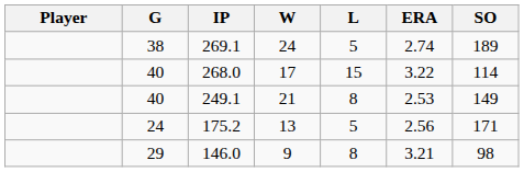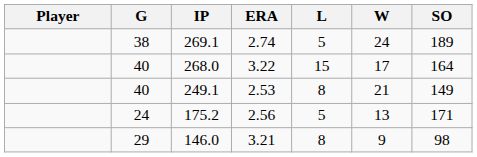columns swapped: W <-> ERA
268.0 | SO: 114 -> 164
